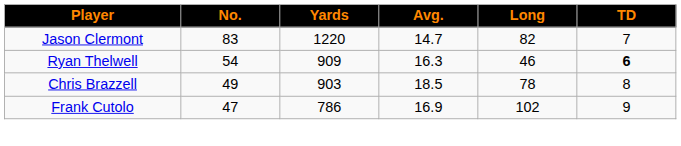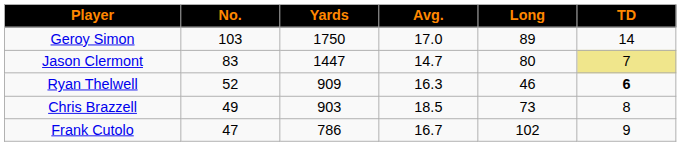+ row: Geroy Simon | 103 | 1750 | 17.0 | 89 | 14
Jason Clermont | Yards: 1220 -> 1447
Jason Clermont | Long: 82 -> 80
Jason Clermont | TD: no background -> khaki background
Ryan Thelwell | No.: 54 -> 52
Chris Brazzell | Long: 78 -> 73
Frank Cutolo | Avg.: 16.9 -> 16.7
